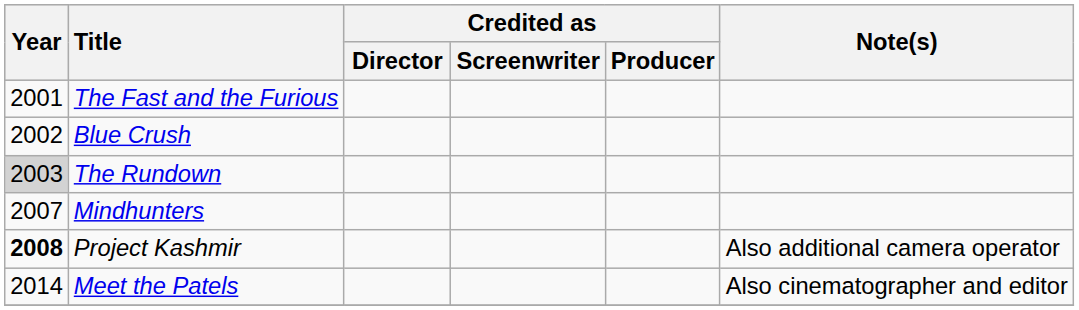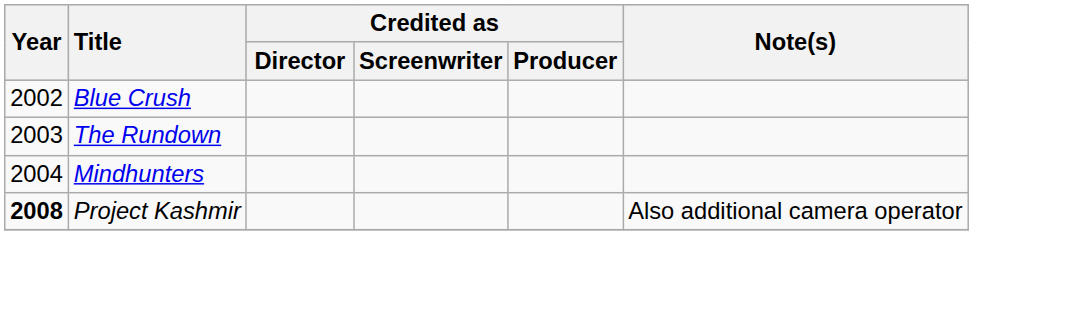- row: 2001 | The Fast and the Furious
The Rundown | Year: lightgrey background -> no background
Mindhunters | Year: 2007 -> 2004
- row: 2014 | Meet the Patels | Also cinematographer and editor
